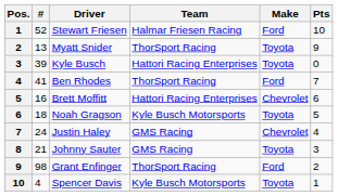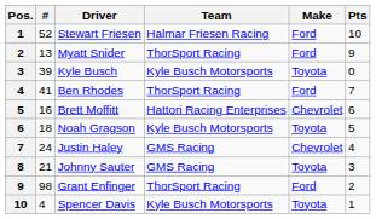Myatt Snider | Make: Toyota -> Ford
Kyle Busch | Team: Hattori Racing Enterprises -> Kyle Busch Motorsports
